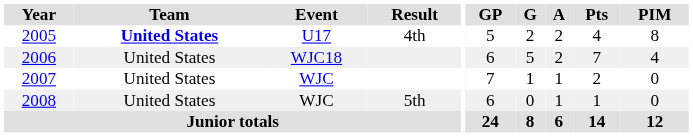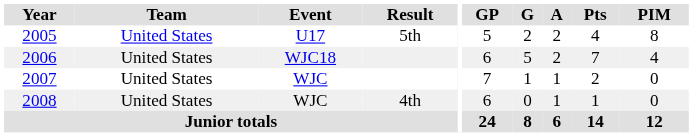2005 | Team: bold -> normal
2005 | Result: 4th -> 5th
2008 | Result: 5th -> 4th
